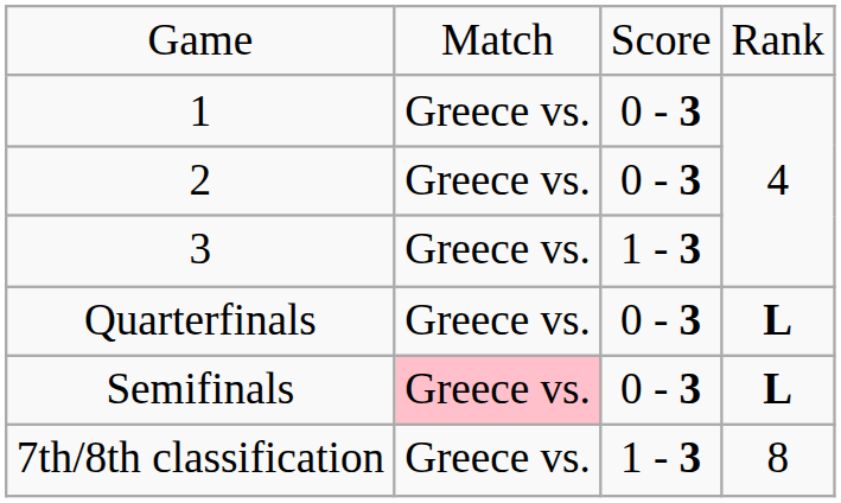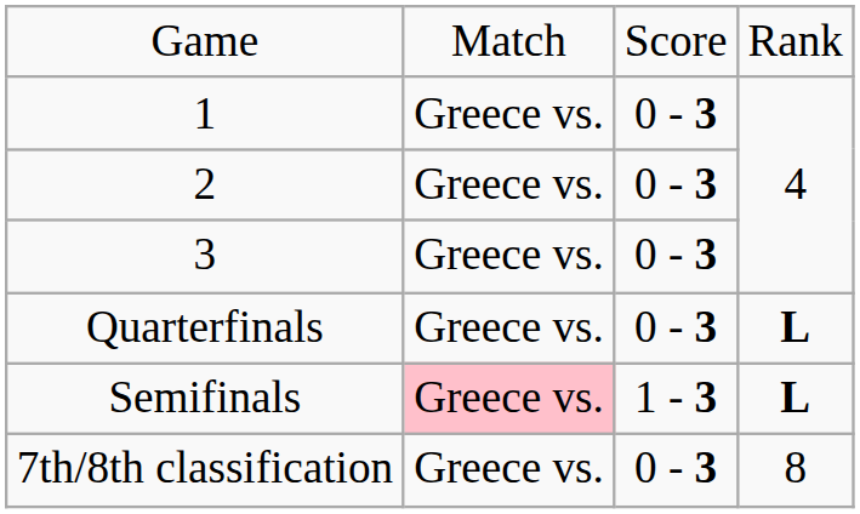3 | column 3: 1 - 3 -> 0 - 3
Semifinals | column 3: 0 - 3 -> 1 - 3
7th/8th classification | column 3: 1 - 3 -> 0 - 3
